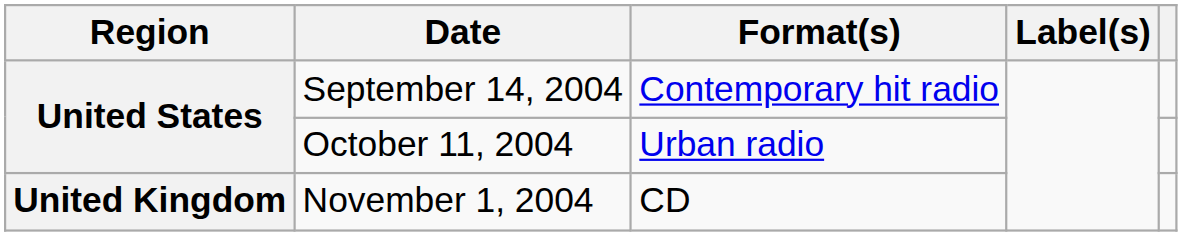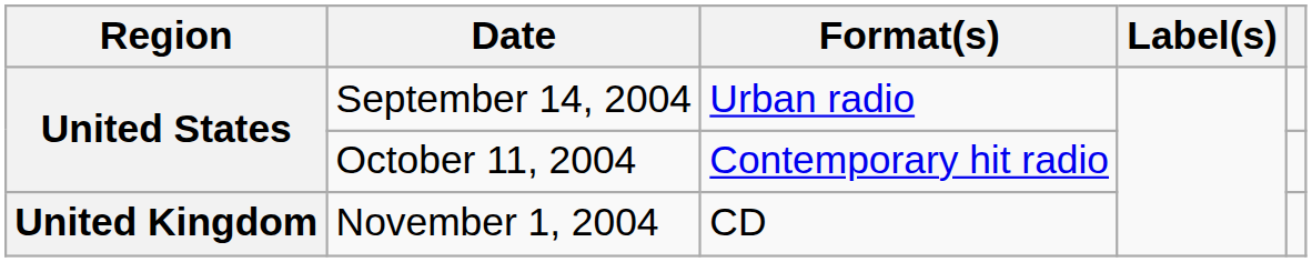September 14, 2004 | Format(s): Contemporary hit radio -> Urban radio
October 11, 2004 | Format(s): Urban radio -> Contemporary hit radio
